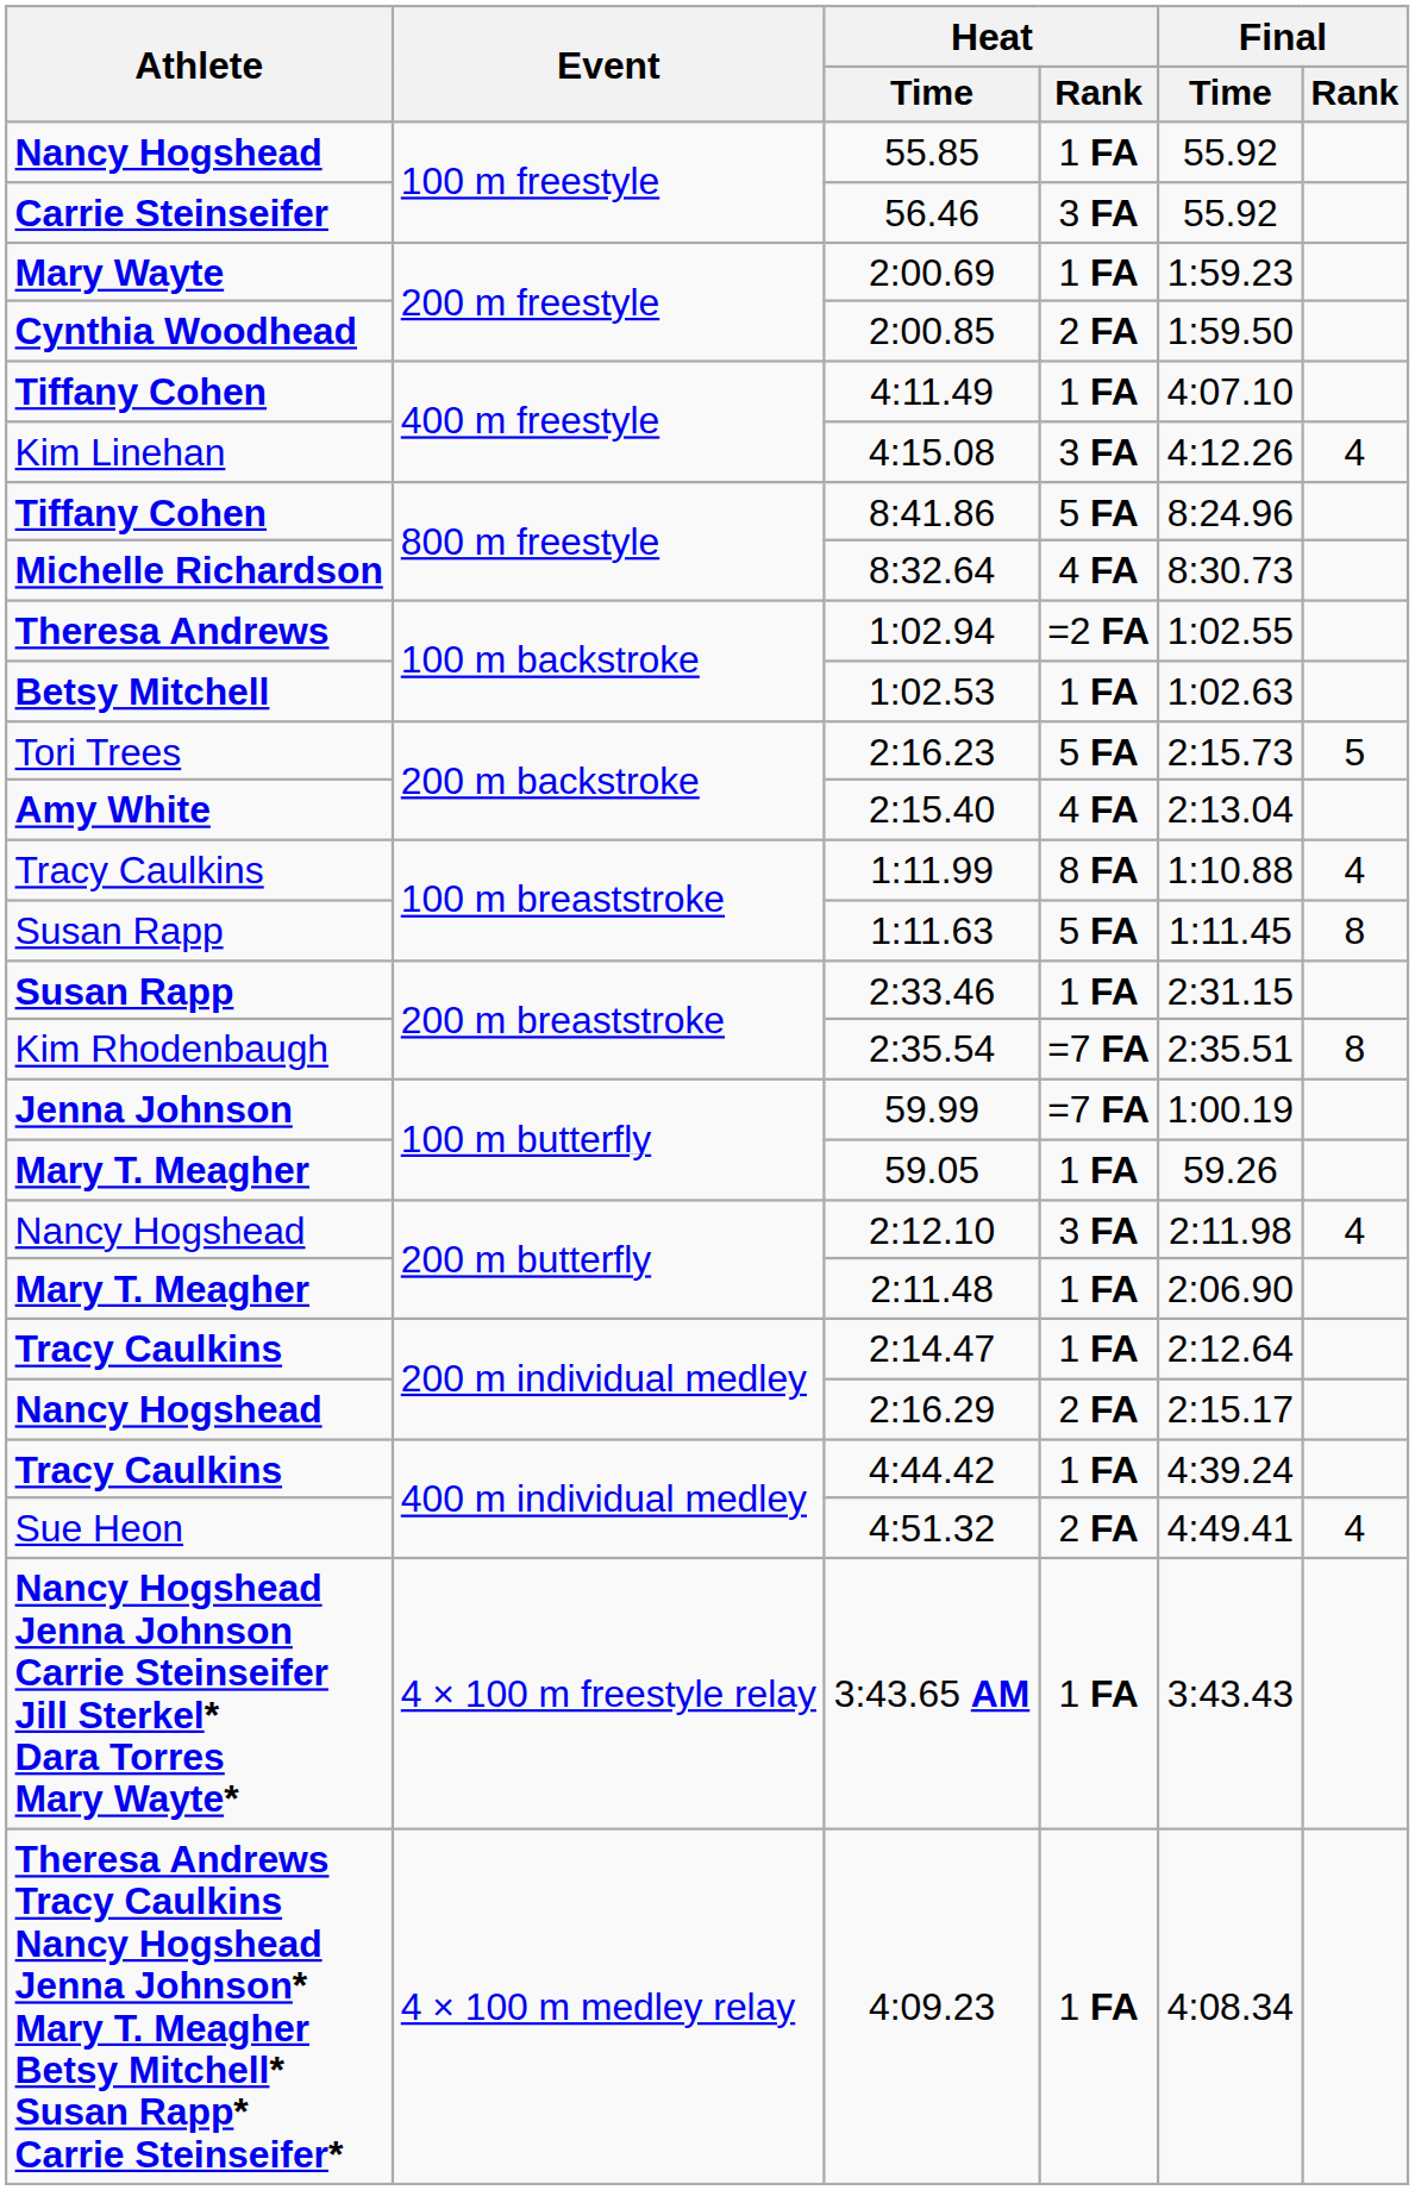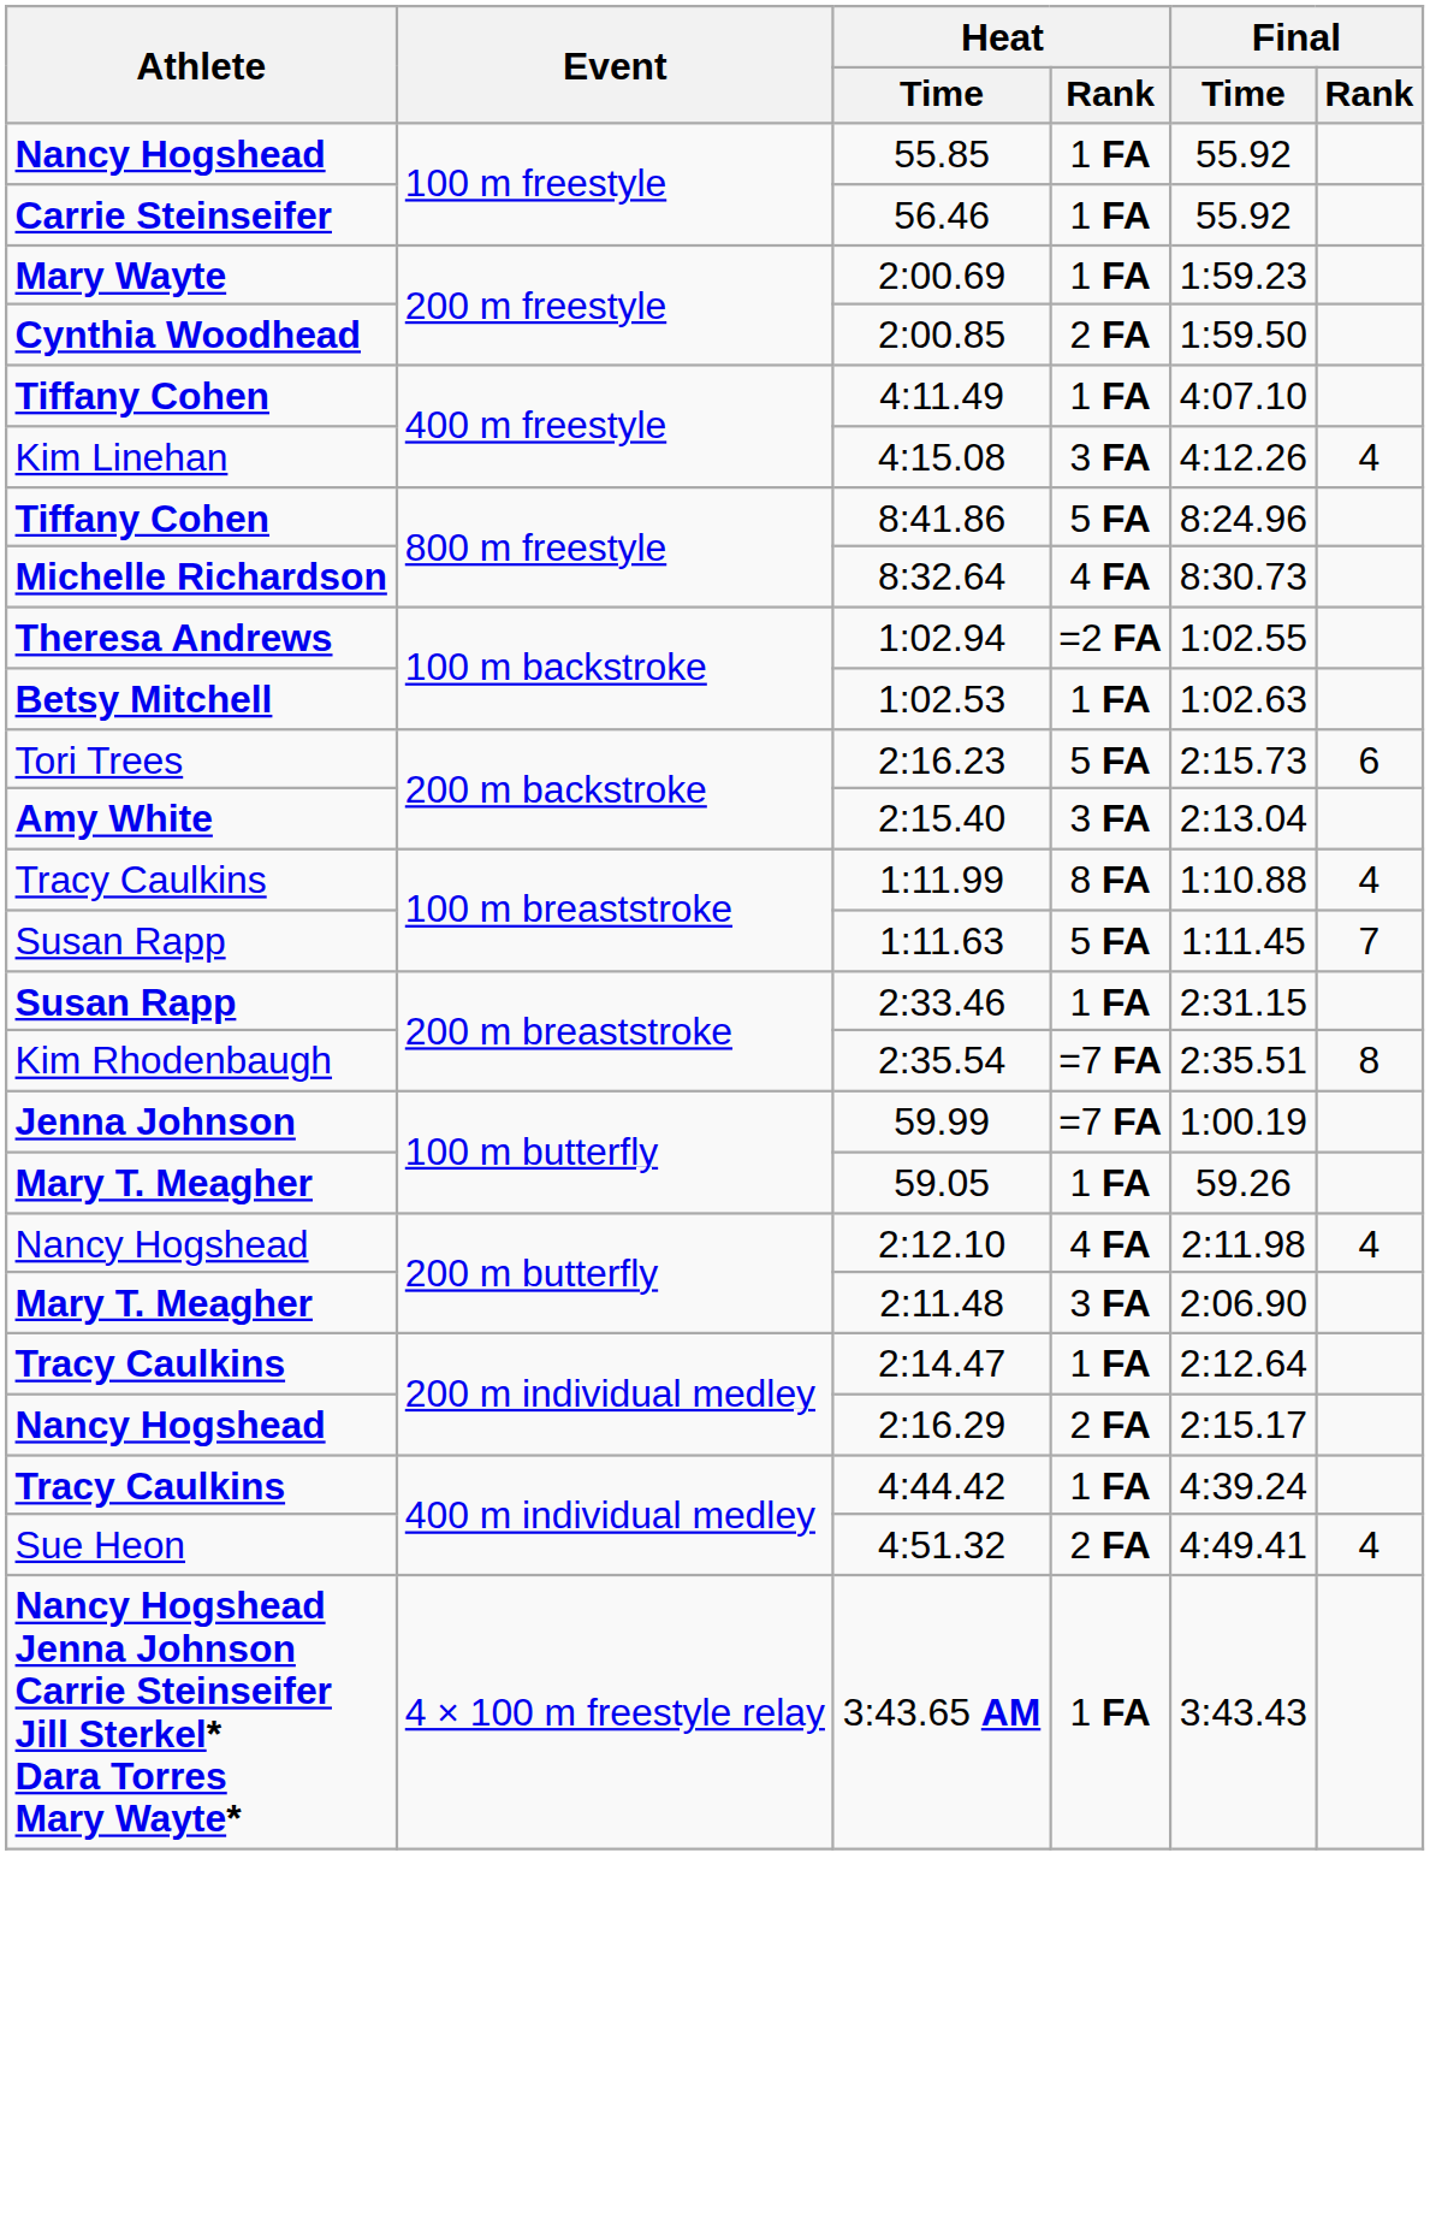56.46 | Heat / Rank: 3 FA -> 1 FA
2:16.23 | Final / Rank: 5 -> 6
2:15.40 | Heat / Rank: 4 FA -> 3 FA
1:11.63 | Final / Rank: 8 -> 7
2:12.10 | Heat / Rank: 3 FA -> 4 FA
2:11.48 | Heat / Rank: 1 FA -> 3 FA
- row: Theresa Andrews Tracy Caulkins Nancy Hogshead Jenna Johnson* Mary T. Meagher Betsy Mitchell* Susan Rapp* Carrie Steinseifer* | 4 × 100 m medley relay | 4:09.23 | 1 FA | 4:08.34
